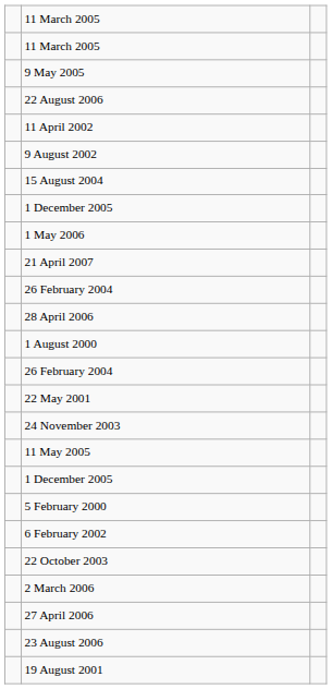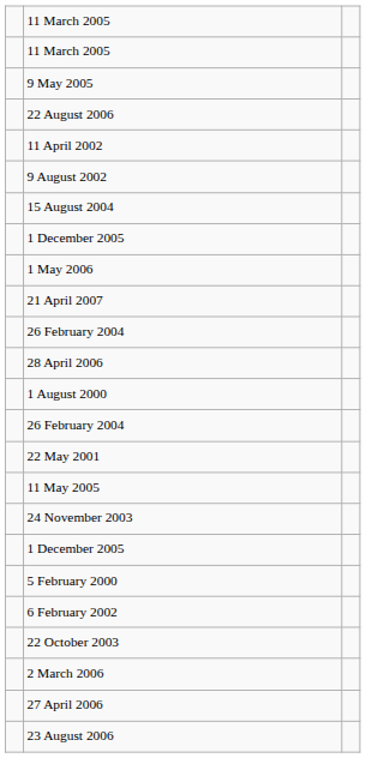rows swapped: 24 November 2003 <-> 11 May 2005
- row: 19 August 2001
